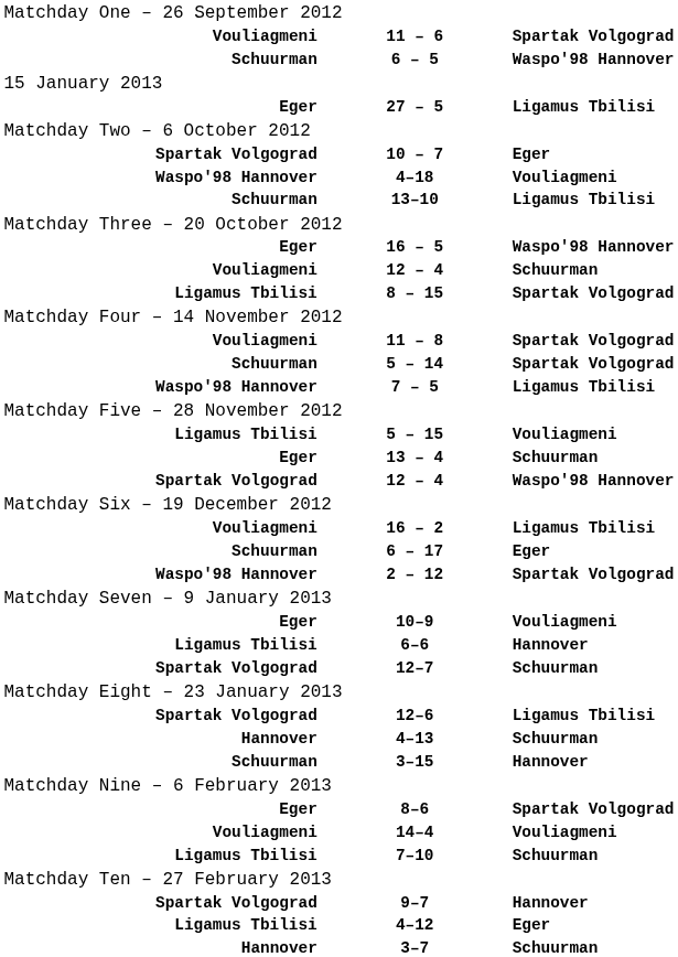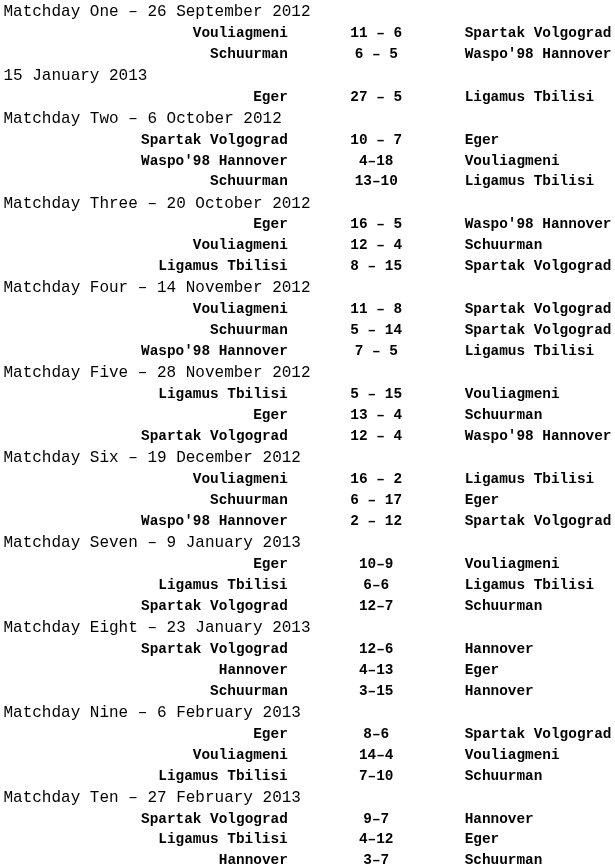6–6 | column 3: Hannover -> Ligamus Tbilisi
12–6 | column 3: Ligamus Tbilisi -> Hannover
4–13 | column 3: Schuurman -> Eger
